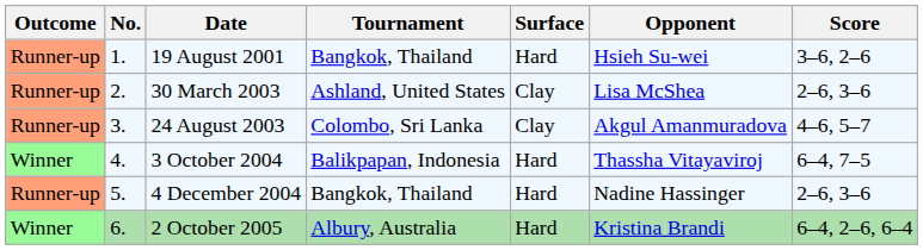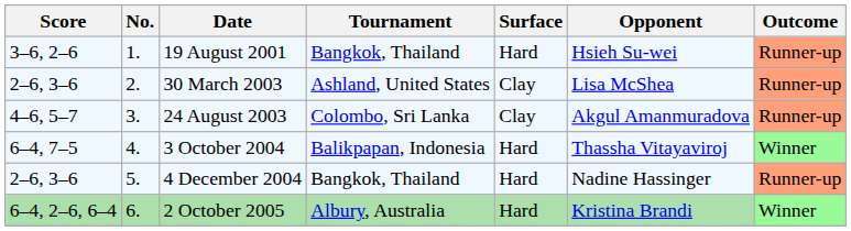columns swapped: Outcome <-> Score
